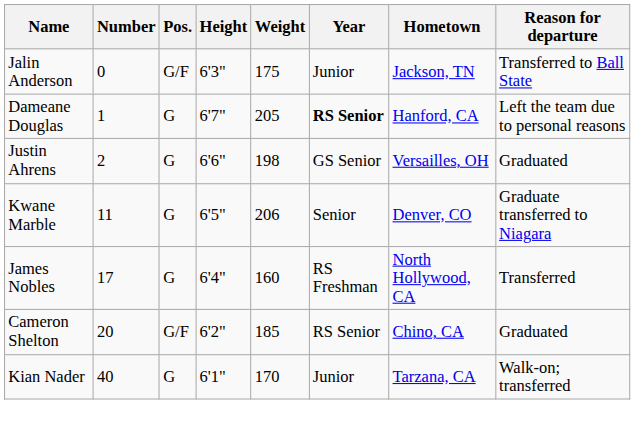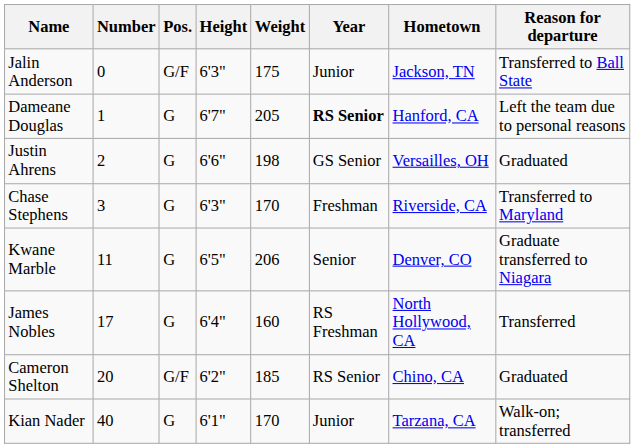+ row: Chase Stephens | 3 | G | 6'3" | 170 | Freshman | Riverside, CA | Transferred to Maryland
